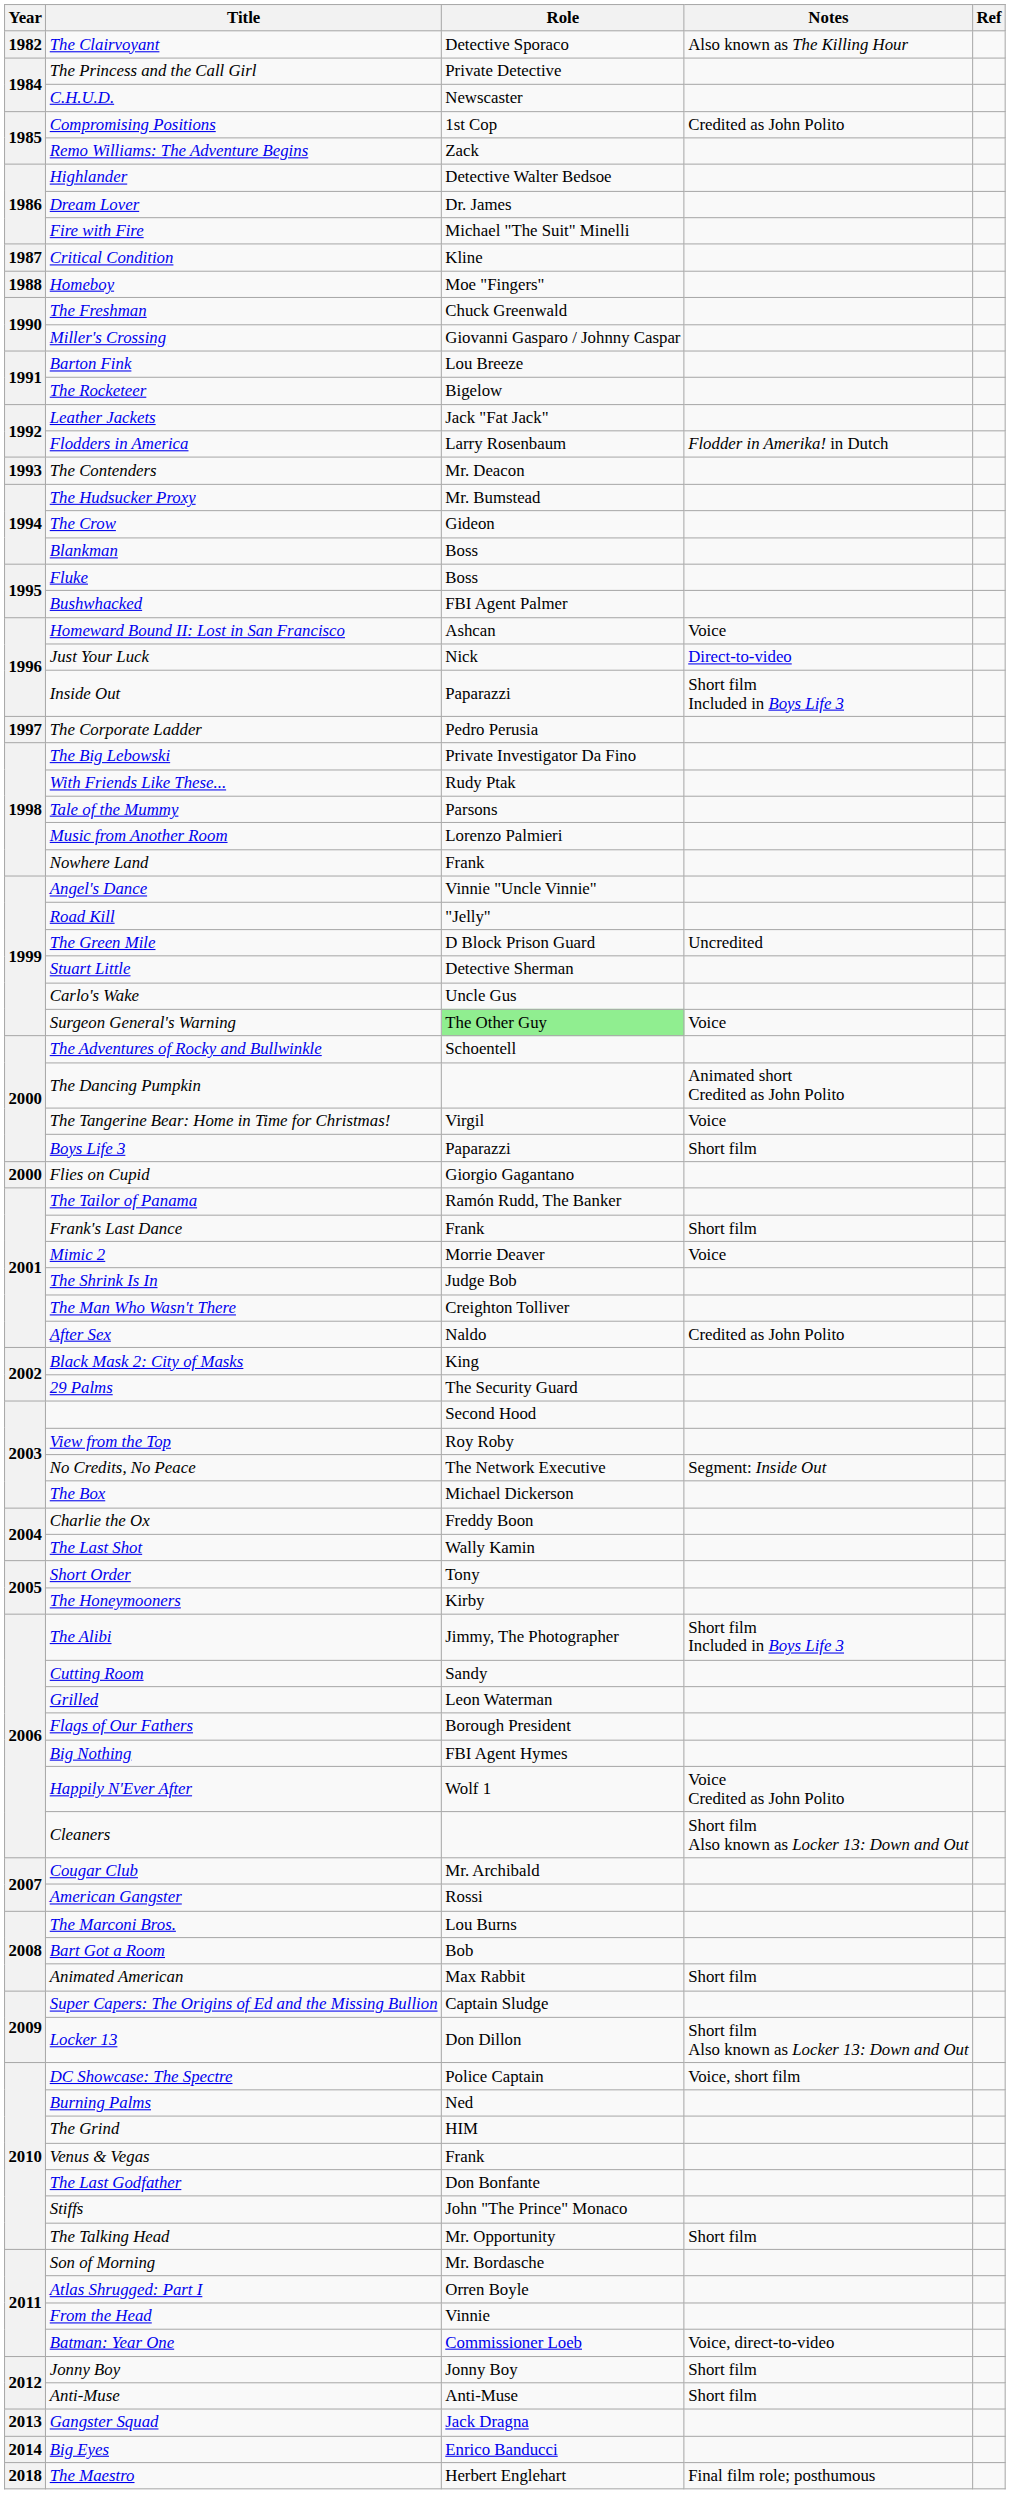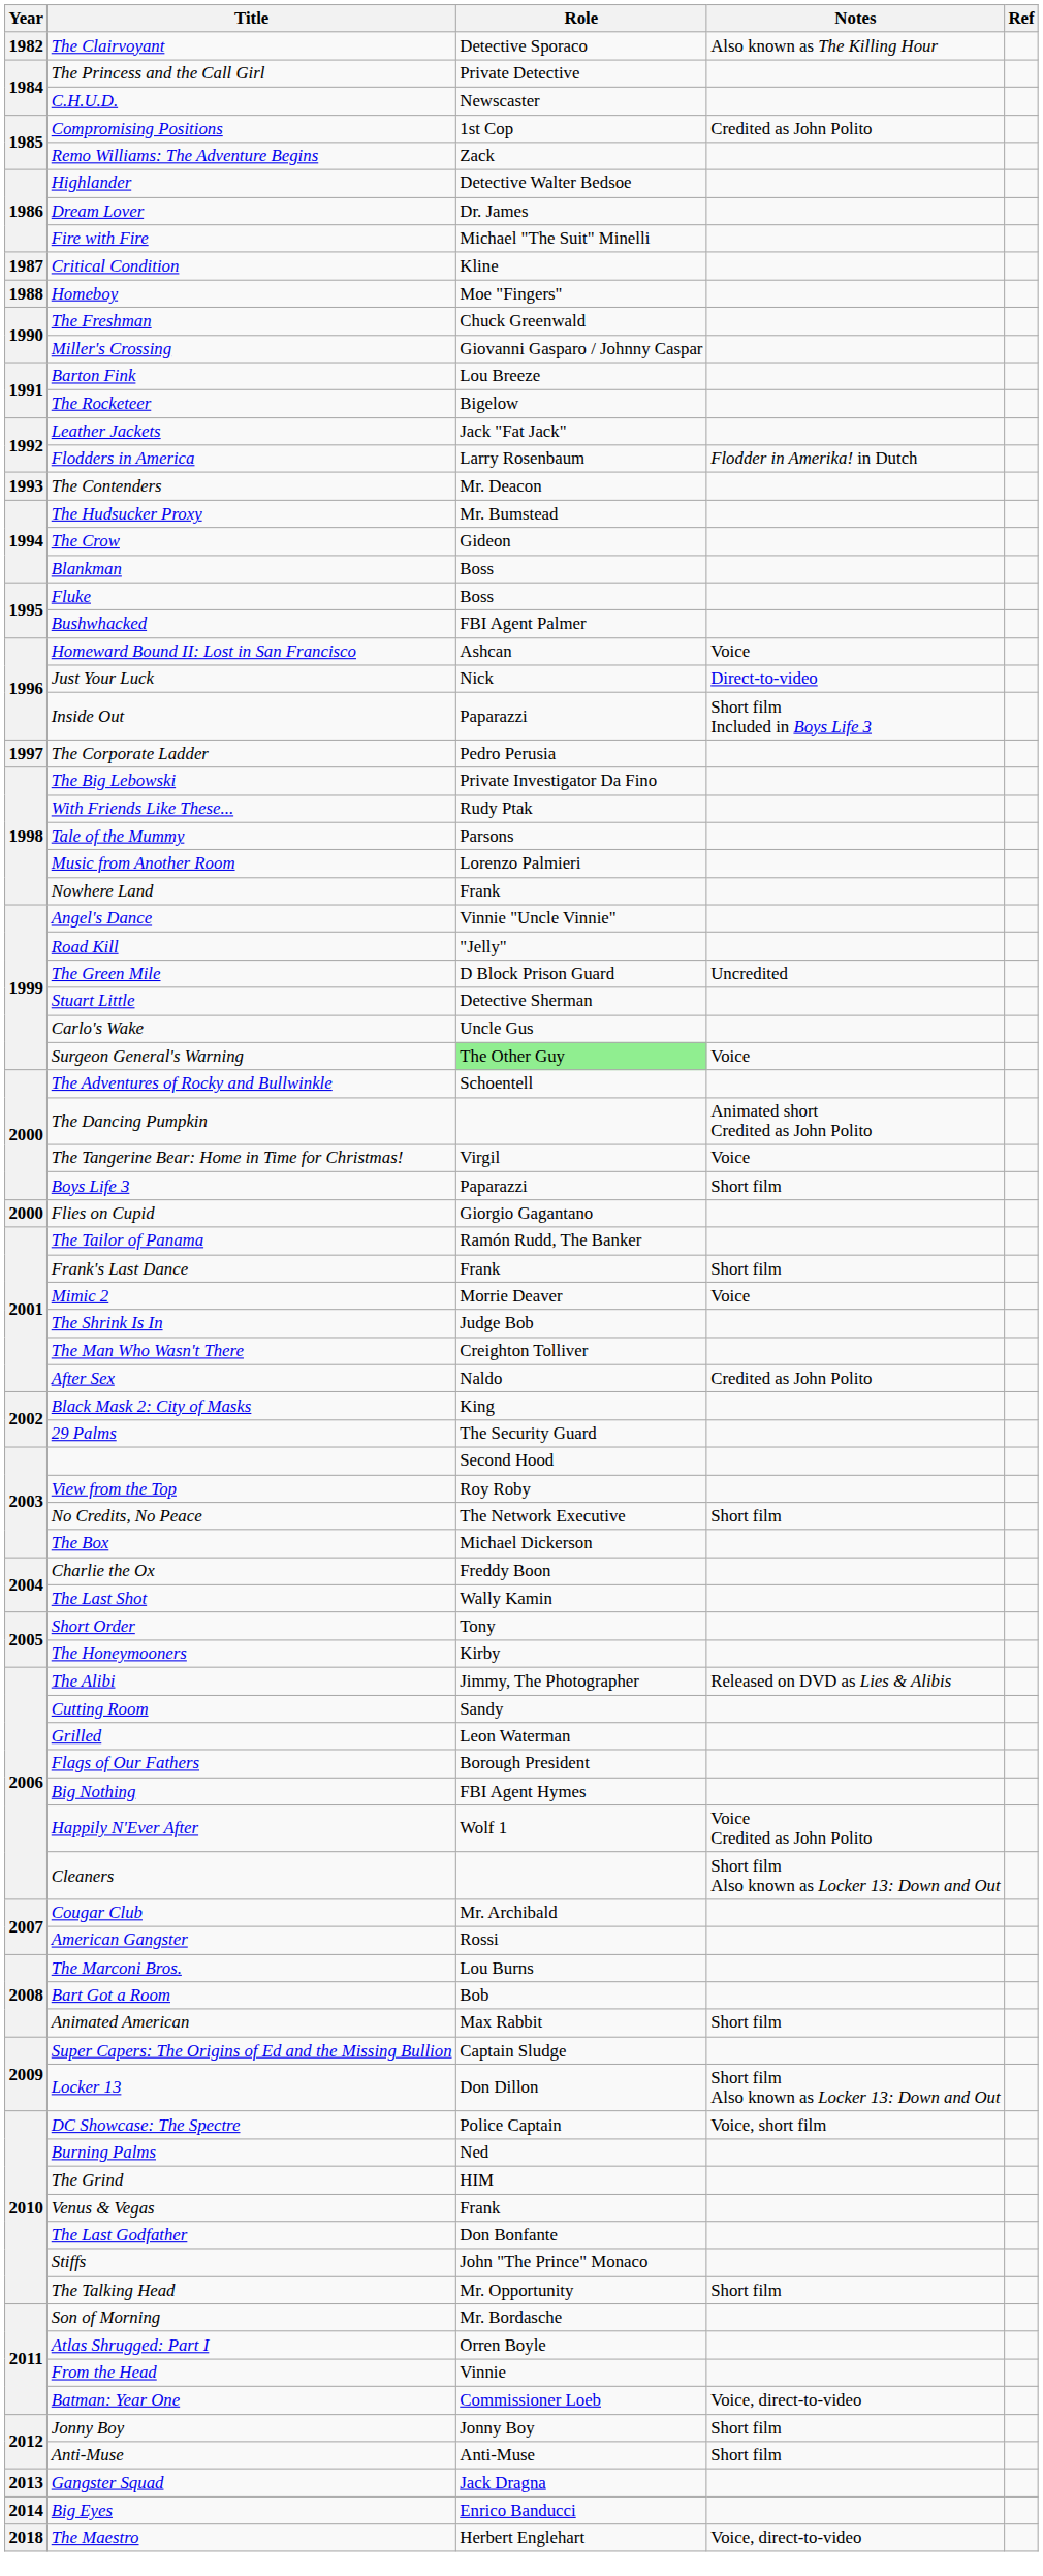No Credits, No Peace | Notes: Segment: Inside Out -> Short film
The Alibi | Notes: Short film Included in Boys Life 3 -> Released on DVD as Lies & Alibis
The Maestro | Notes: Final film role; posthumous -> Voice, direct-to-video
